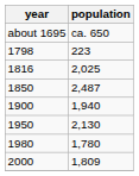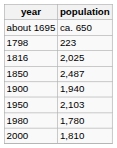1950 | population: 2,130 -> 2,103
2000 | population: 1,809 -> 1,810
